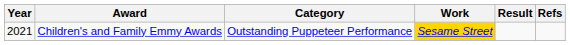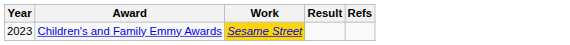- column: Category | Outstanding Puppeteer Performance
Children's and Family Emmy Awards | Year: 2021 -> 2023
